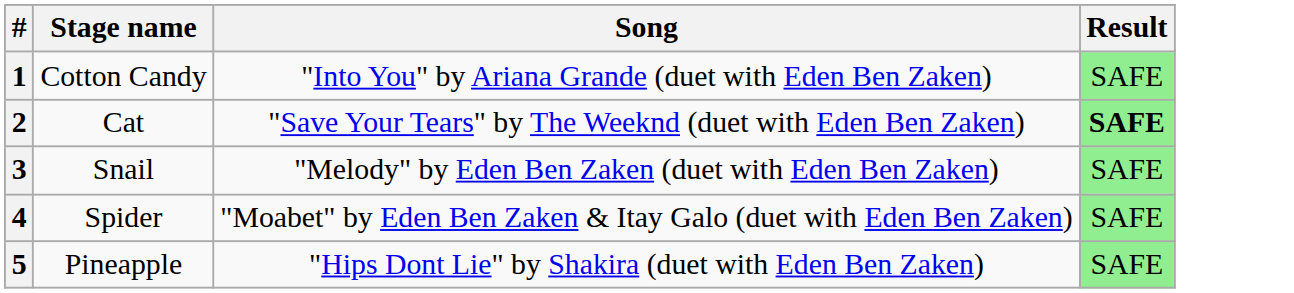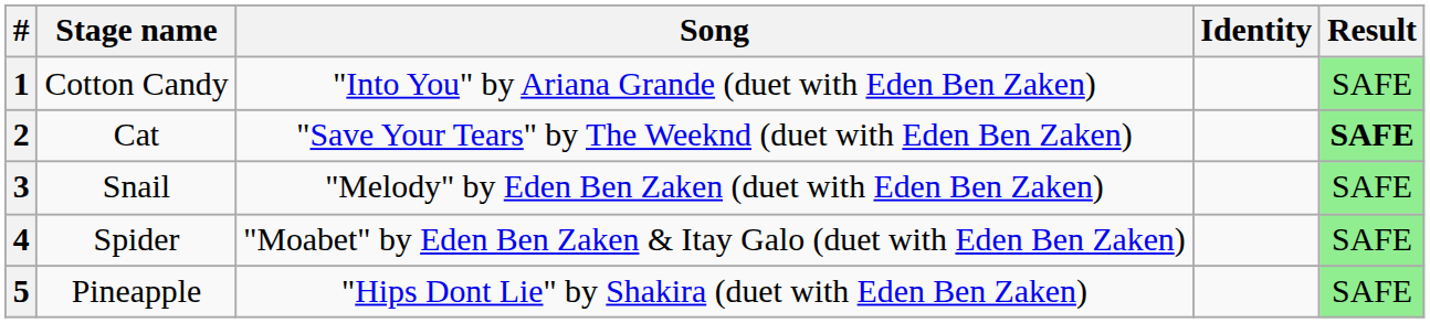+ column: Identity
